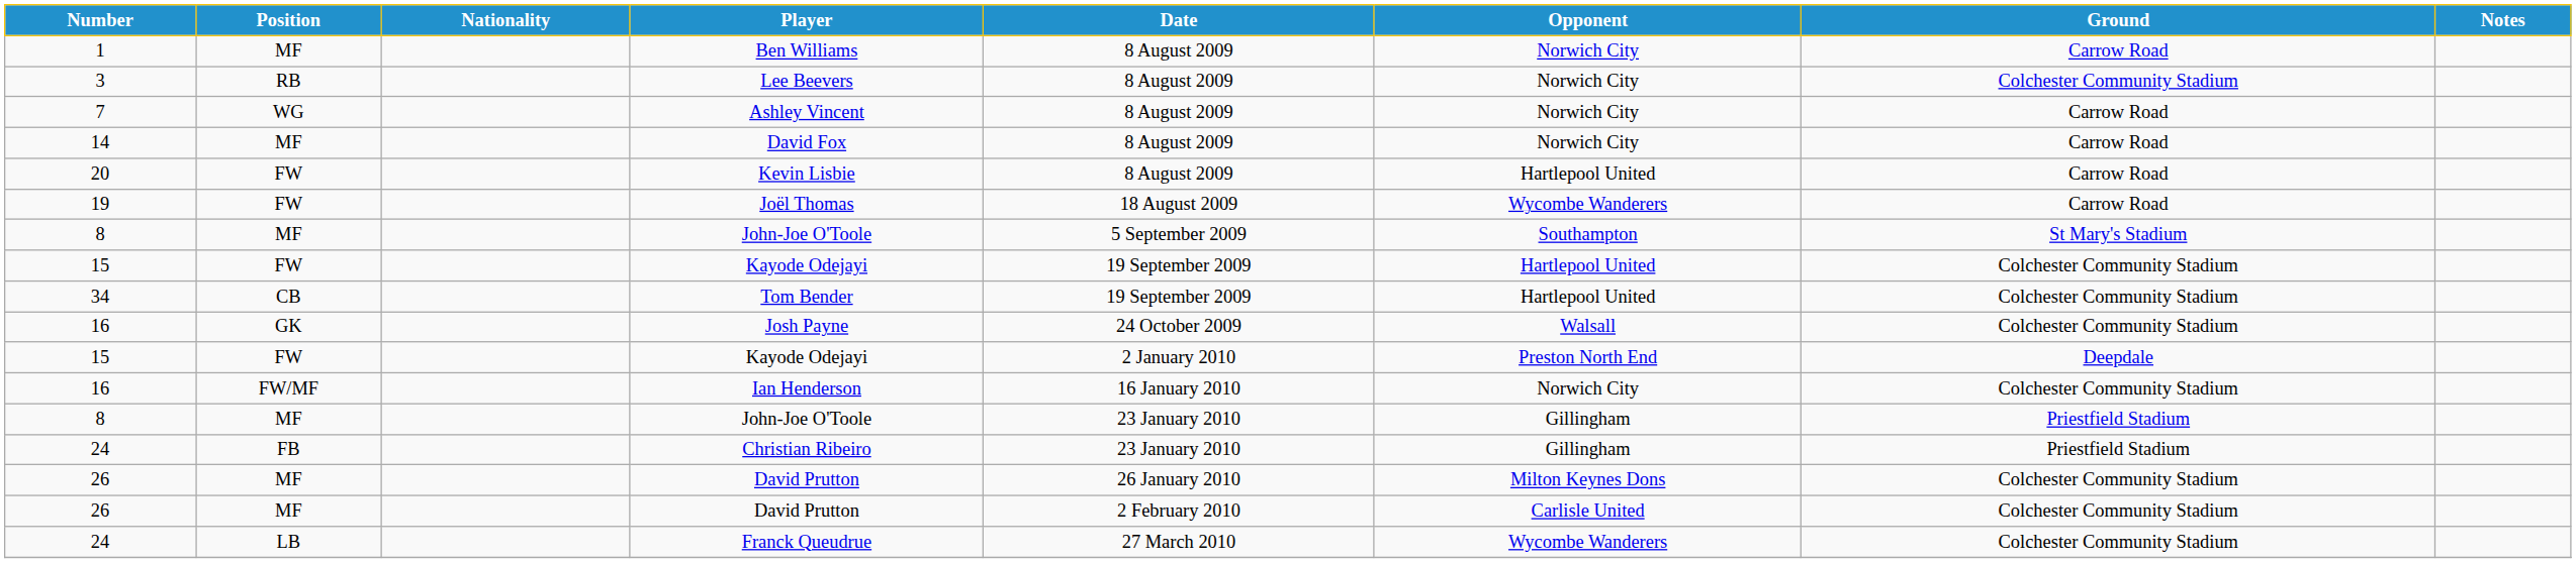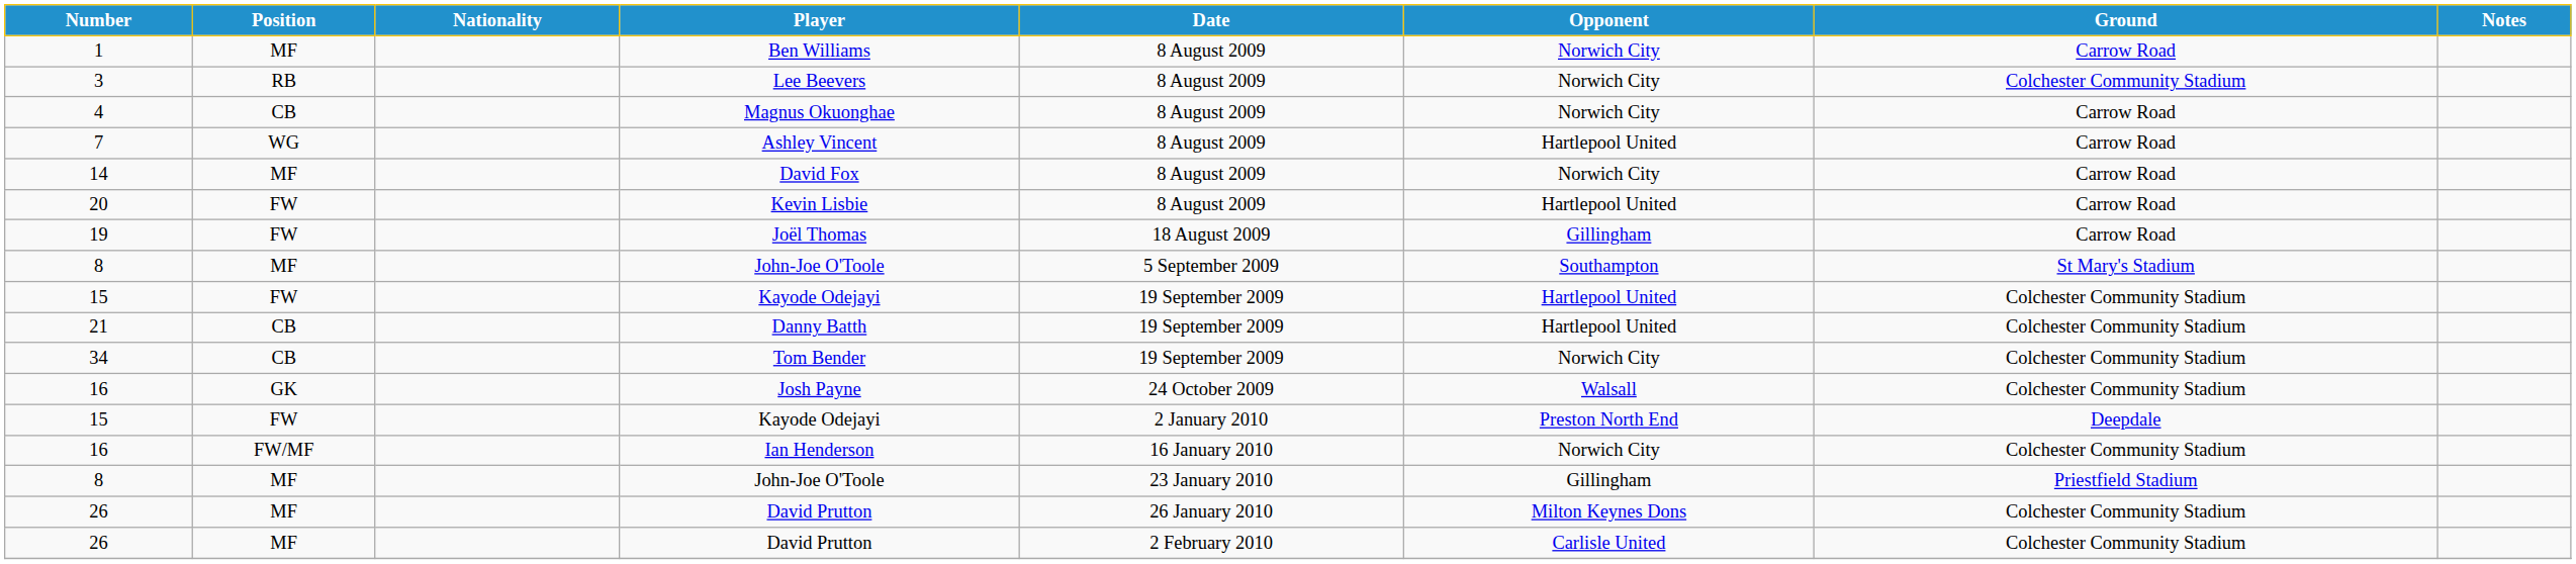+ row: 4 | CB | Magnus Okuonghae | 8 August 2009 | Norwich City | Carrow Road
Ashley Vincent | Opponent: Norwich City -> Hartlepool United
Joël Thomas | Opponent: Wycombe Wanderers -> Gillingham
+ row: 21 | CB | Danny Batth | 19 September 2009 | Hartlepool United | Colchester Community Stadium
Tom Bender | Opponent: Hartlepool United -> Norwich City
- row: 24 | FB | Christian Ribeiro | 23 January 2010 | Gillingham | Priestfield Stadium
- row: 24 | LB | Franck Queudrue | 27 March 2010 | Wycombe Wanderers | Colchester Community Stadium
